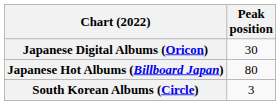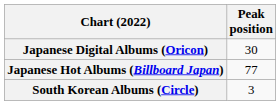Japanese Hot Albums (Billboard Japan) | Peak position: 80 -> 77
